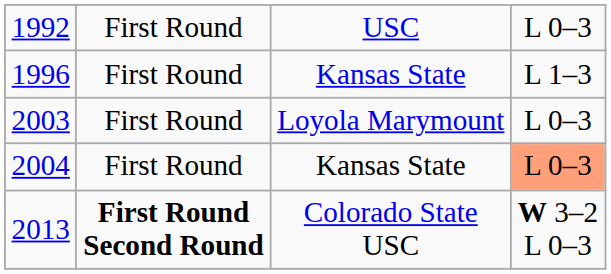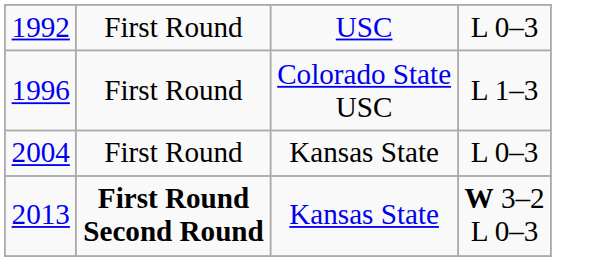1996 | column 3: Kansas State -> Colorado State USC
- row: 2003 | First Round | Loyola Marymount | L 0–3
2004 | column 4: lightsalmon background -> no background
2013 | column 3: Colorado State USC -> Kansas State
